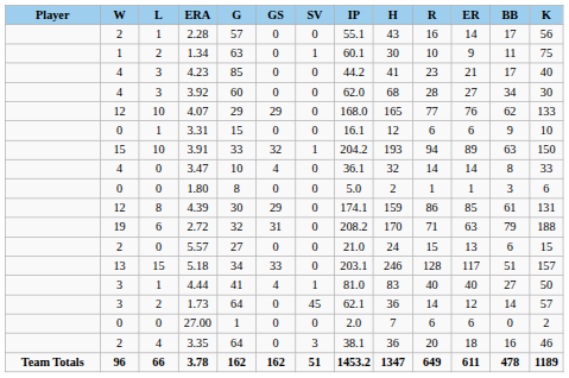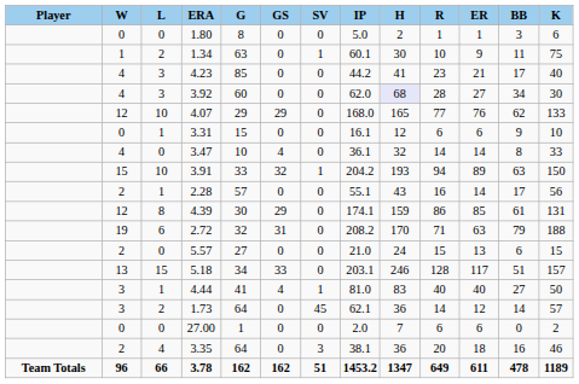rows swapped: 2.28 <-> 1.80
3.92 | H: no background -> lavender background
rows swapped: 3.91 <-> 3.47
